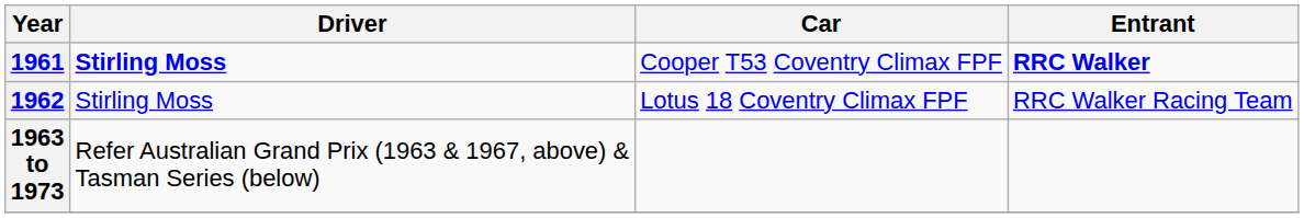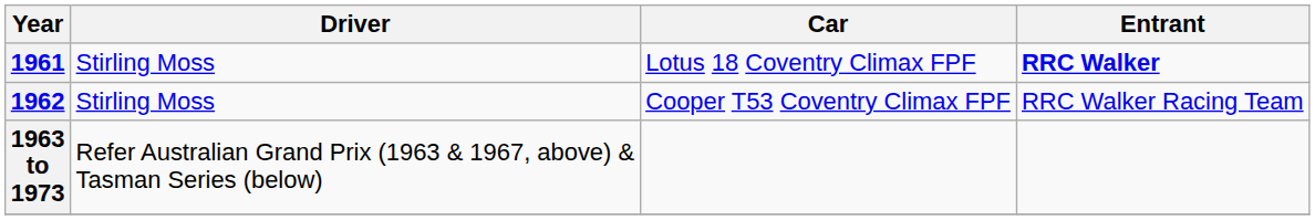1961 | Driver: bold -> normal
1961 | Car: Cooper T53 Coventry Climax FPF -> Lotus 18 Coventry Climax FPF
1962 | Car: Lotus 18 Coventry Climax FPF -> Cooper T53 Coventry Climax FPF
